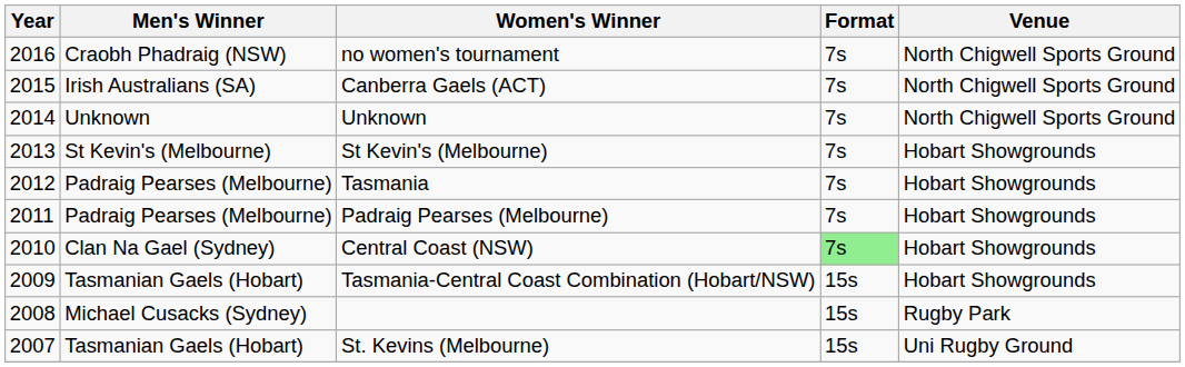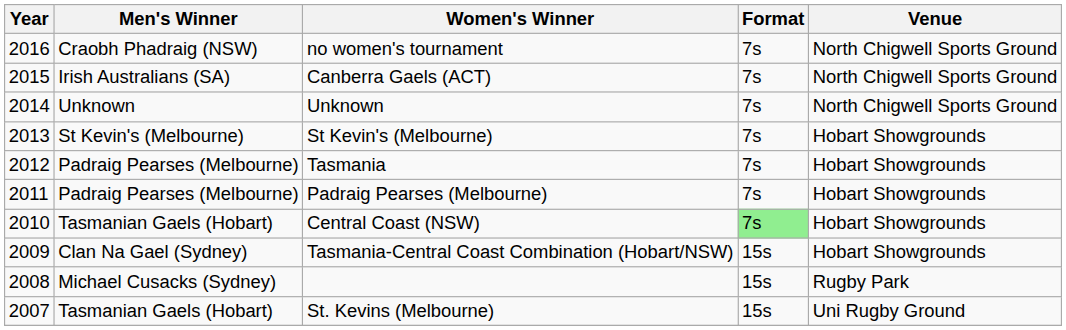Central Coast (NSW) | Men's Winner: Clan Na Gael (Sydney) -> Tasmanian Gaels (Hobart)
Tasmania-Central Coast Combination (Hobart/NSW) | Men's Winner: Tasmanian Gaels (Hobart) -> Clan Na Gael (Sydney)
